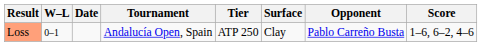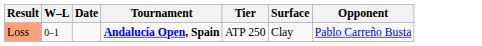- column: Score | 1–6, 6–2, 4–6
Loss | Tournament: normal -> bold
